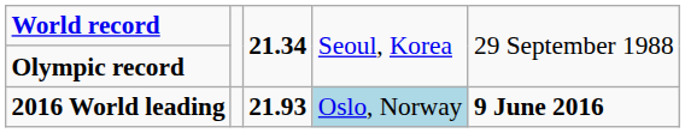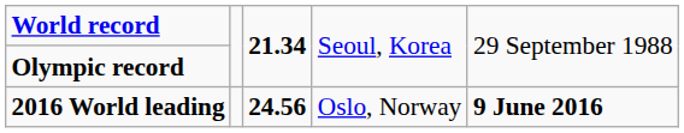2016 World leading | column 3: 21.93 -> 24.56
2016 World leading | column 4: lightblue background -> no background
